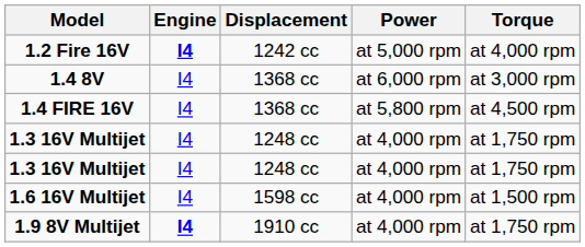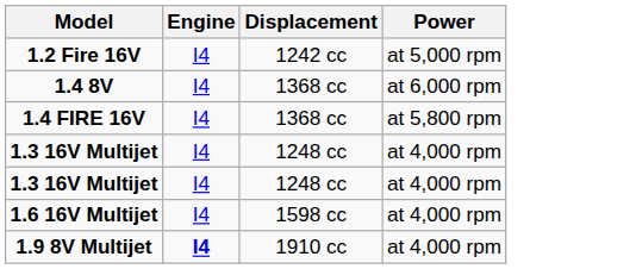- column: Torque | at 4,000 rpm | at 3,000 rpm | at 4,500 rpm | at 1,750 rpm | at 1,750 rpm | at 1,500 rpm | at 1,750 rpm
1.2 Fire 16V | Engine: bold -> normal
